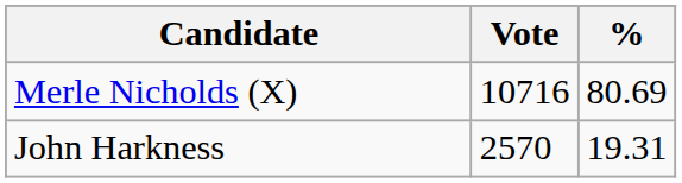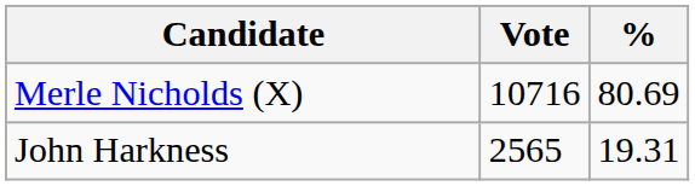John Harkness | Vote: 2570 -> 2565
